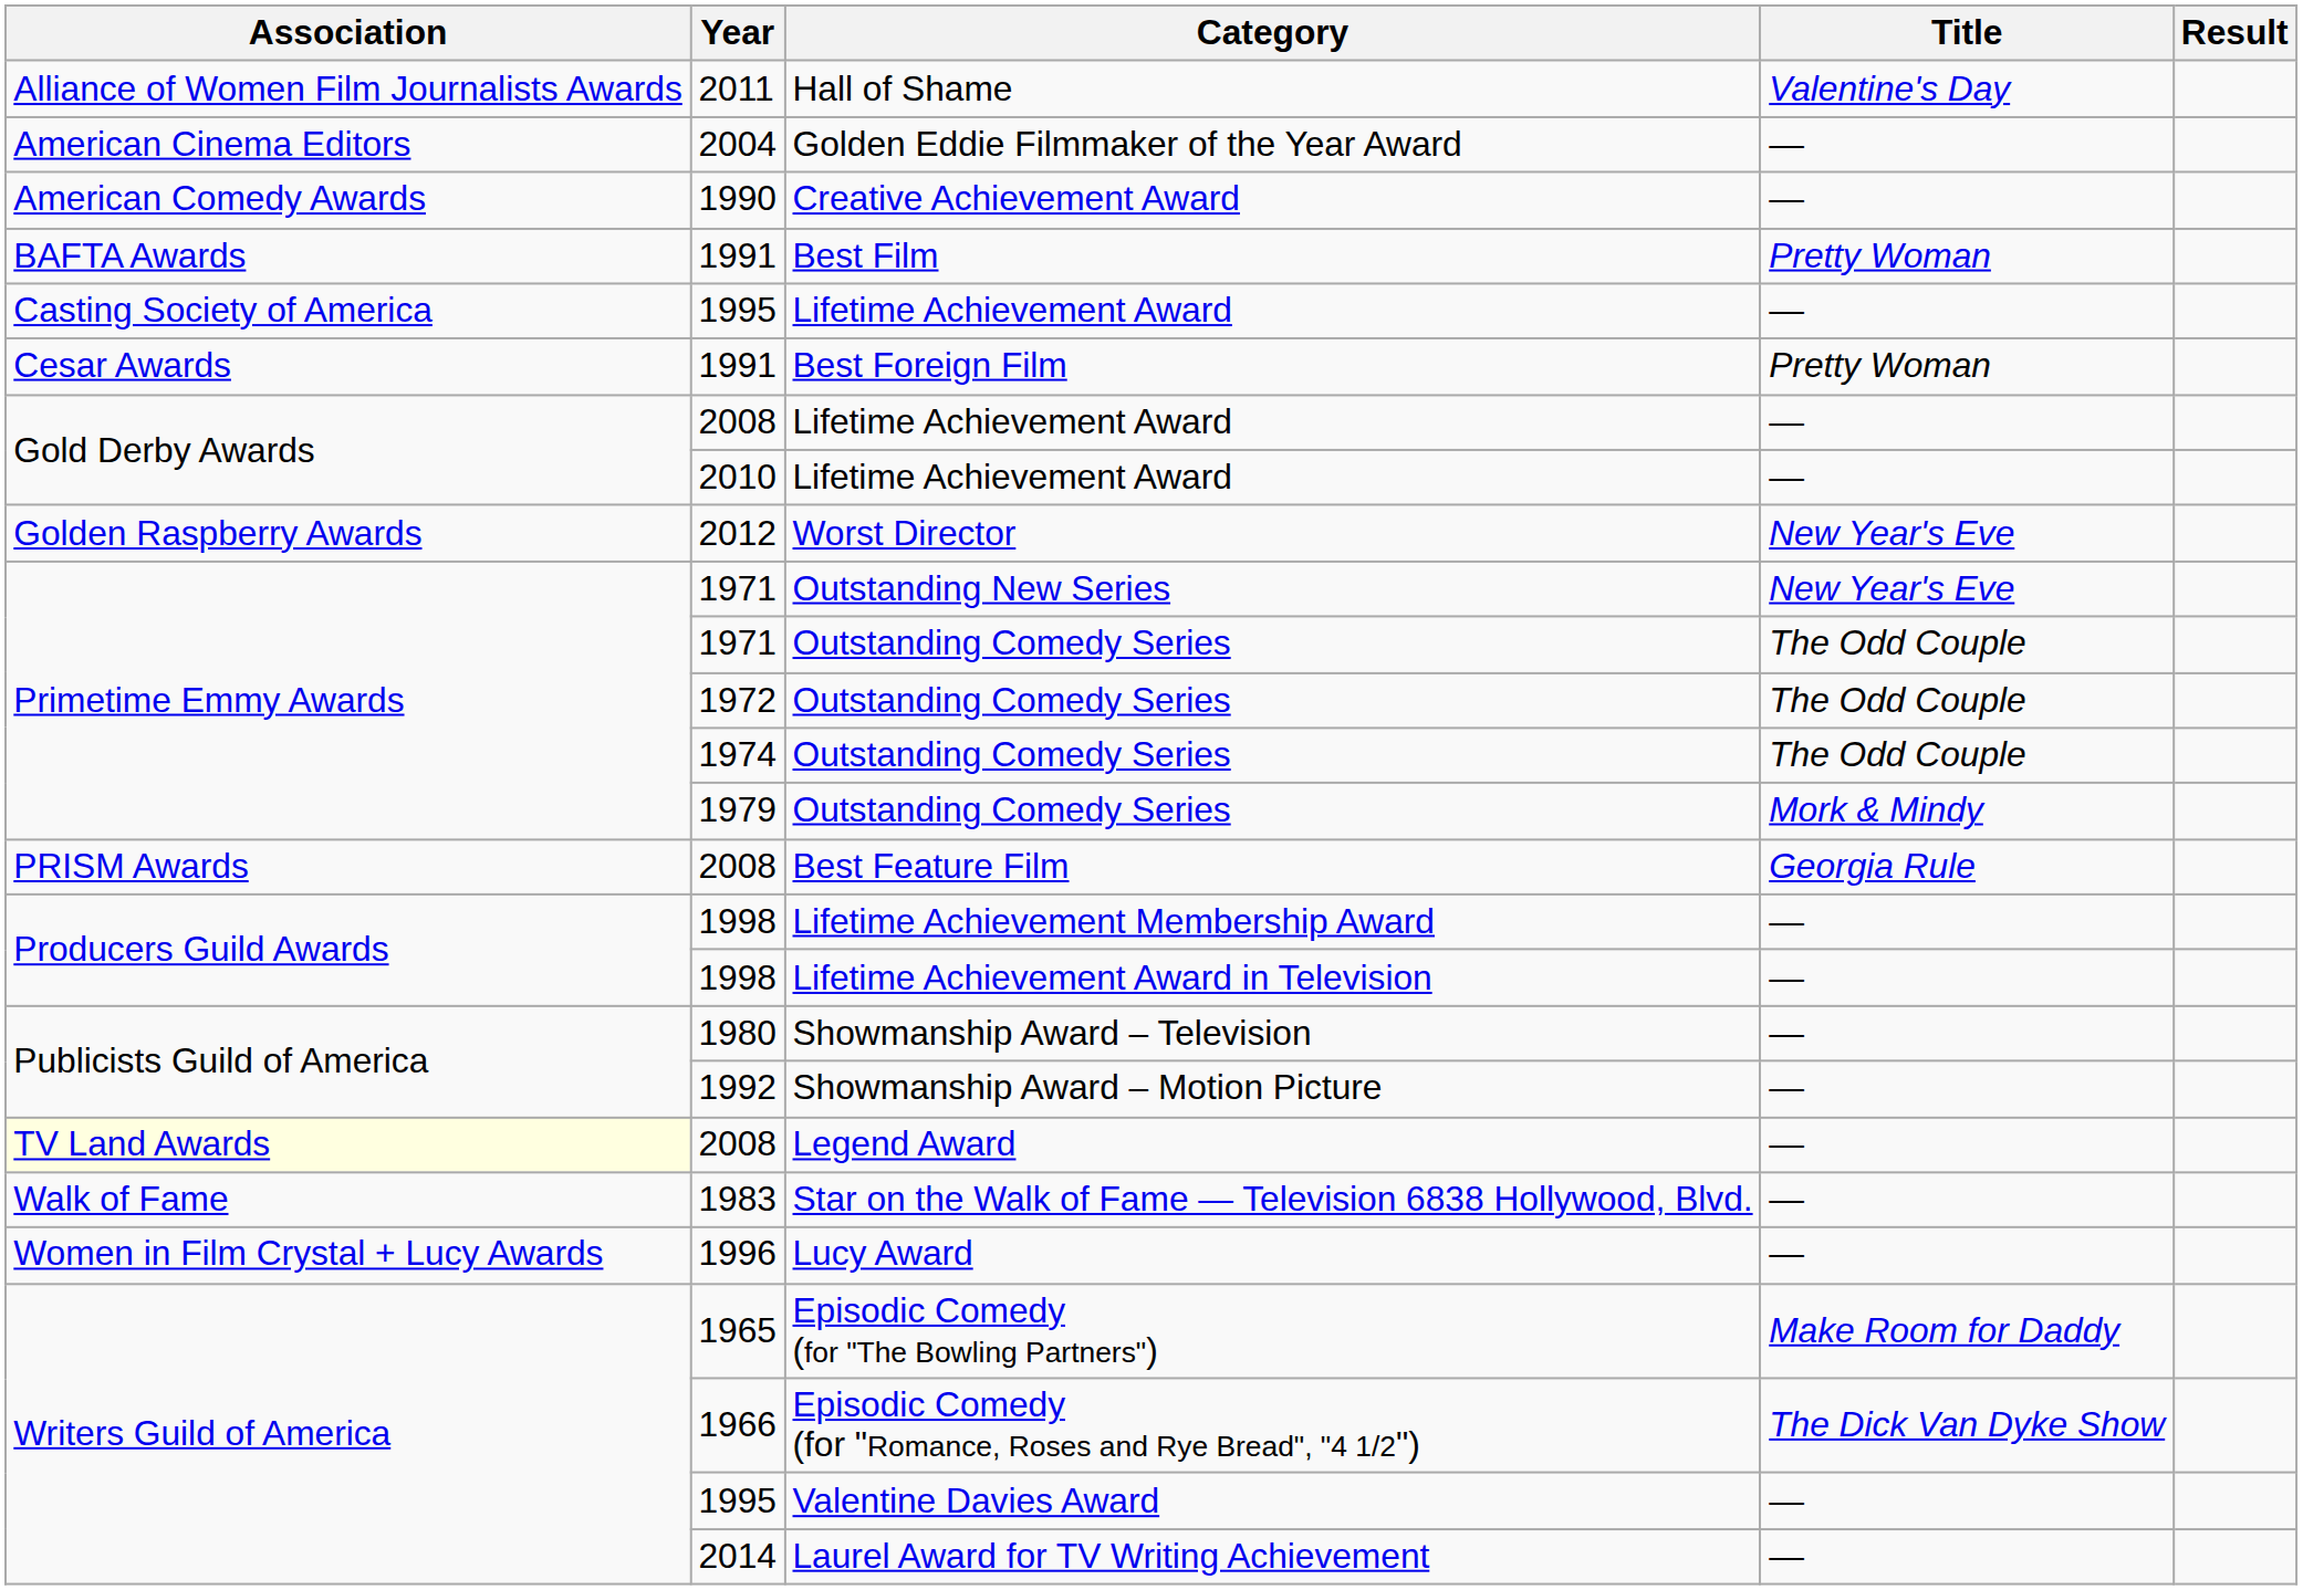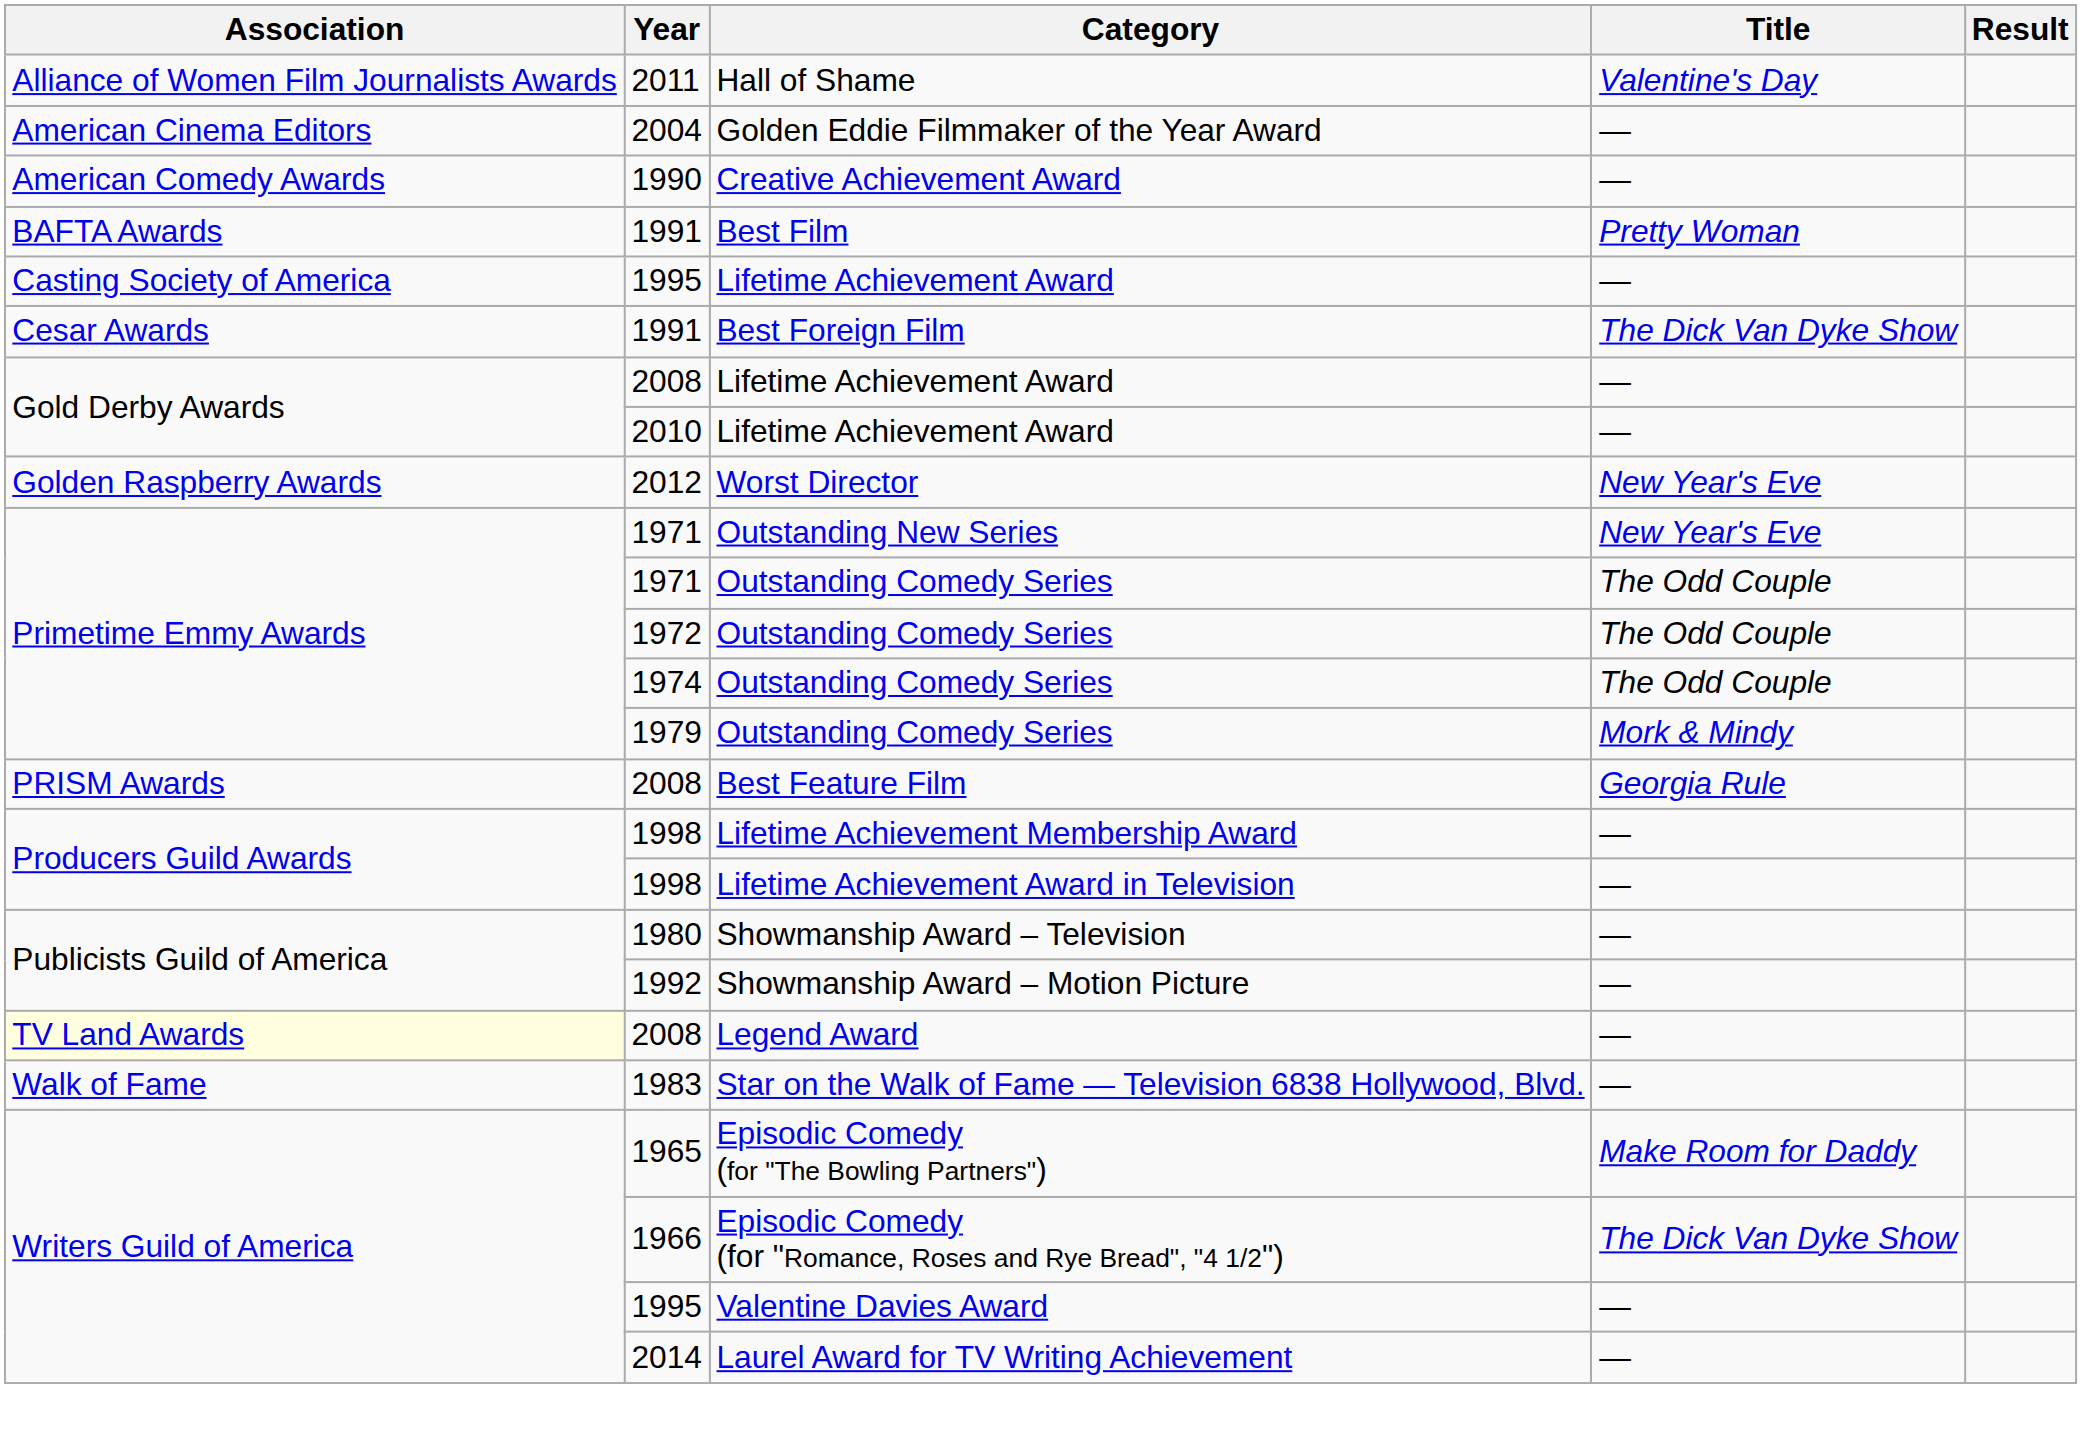Best Foreign Film | Title: Pretty Woman -> The Dick Van Dyke Show
- row: Women in Film Crystal + Lucy Awards | 1996 | Lucy Award | —
